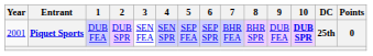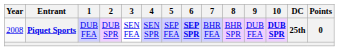Piquet Sports | Year: 2001 -> 2008
Piquet Sports | 6: normal -> bold
